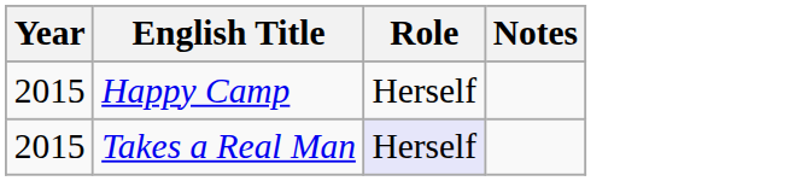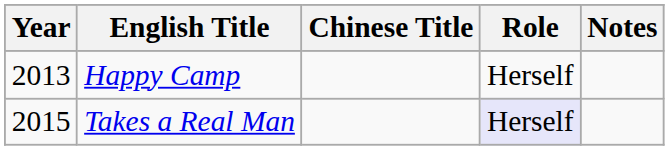+ column: Chinese Title
Happy Camp | Year: 2015 -> 2013
